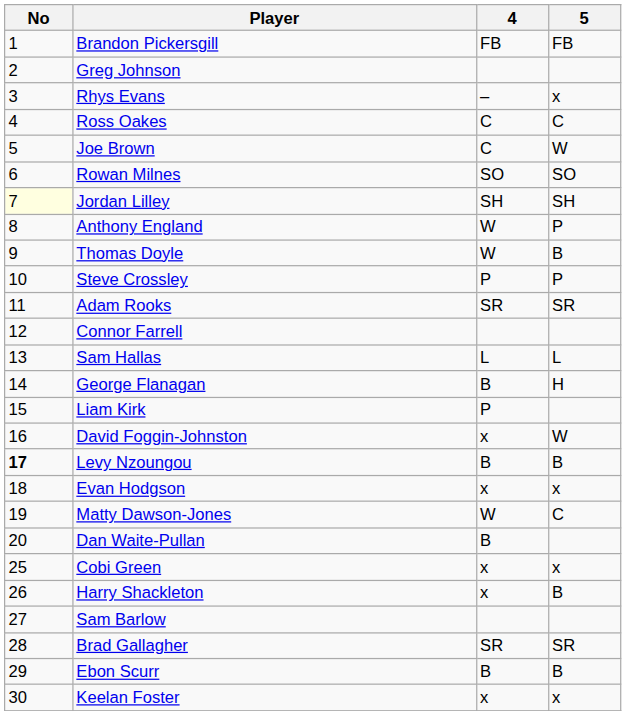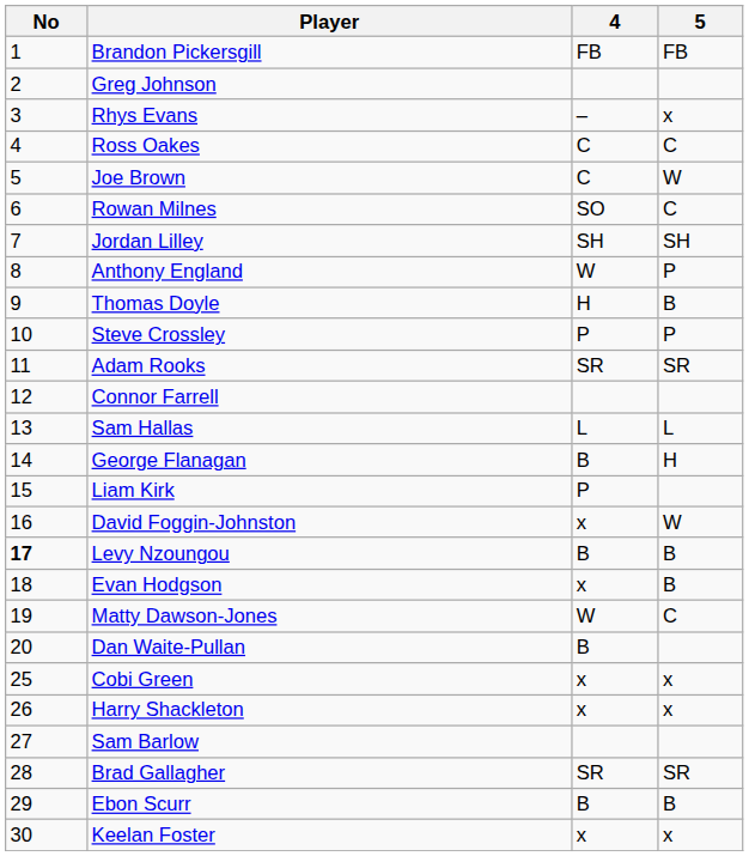Rowan Milnes | 5: SO -> C
Jordan Lilley | No: lightyellow background -> no background
Thomas Doyle | 4: W -> H
Evan Hodgson | 5: x -> B
Harry Shackleton | 5: B -> x
